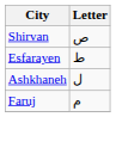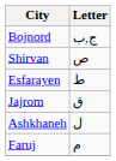+ row: Bojnord | ج,ب
+ row: Jajrom | ق
